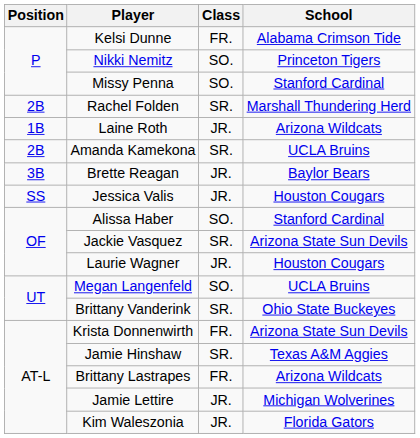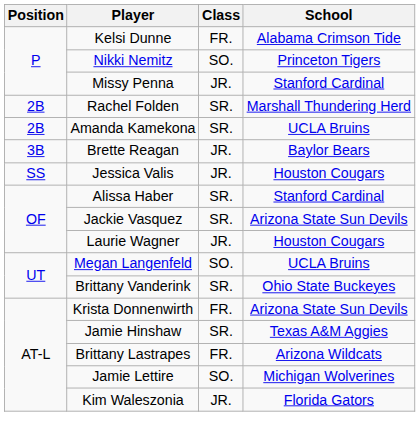Missy Penna | Class: SO. -> JR.
- row: 1B | Laine Roth | JR. | Arizona Wildcats
Alissa Haber | Class: SO. -> SR.
Jamie Lettire | Class: JR. -> SO.
